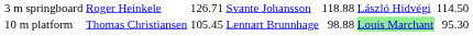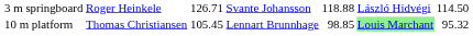10 m platform | column 5: 98.88 -> 98.85
10 m platform | column 7: 95.30 -> 95.32
